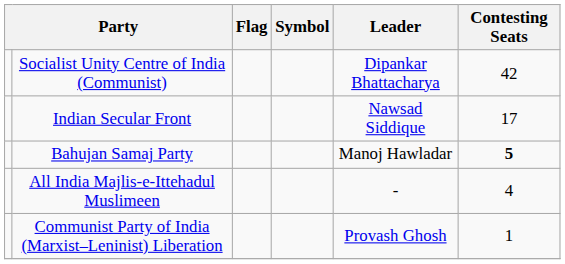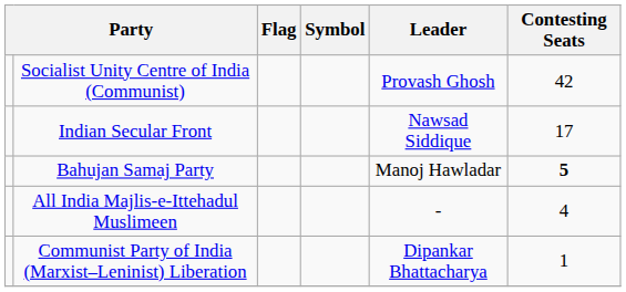Socialist Unity Centre of India (Communist) | Leader: Dipankar Bhattacharya -> Provash Ghosh
Communist Party of India (Marxist–Leninist) Liberation | Leader: Provash Ghosh -> Dipankar Bhattacharya
